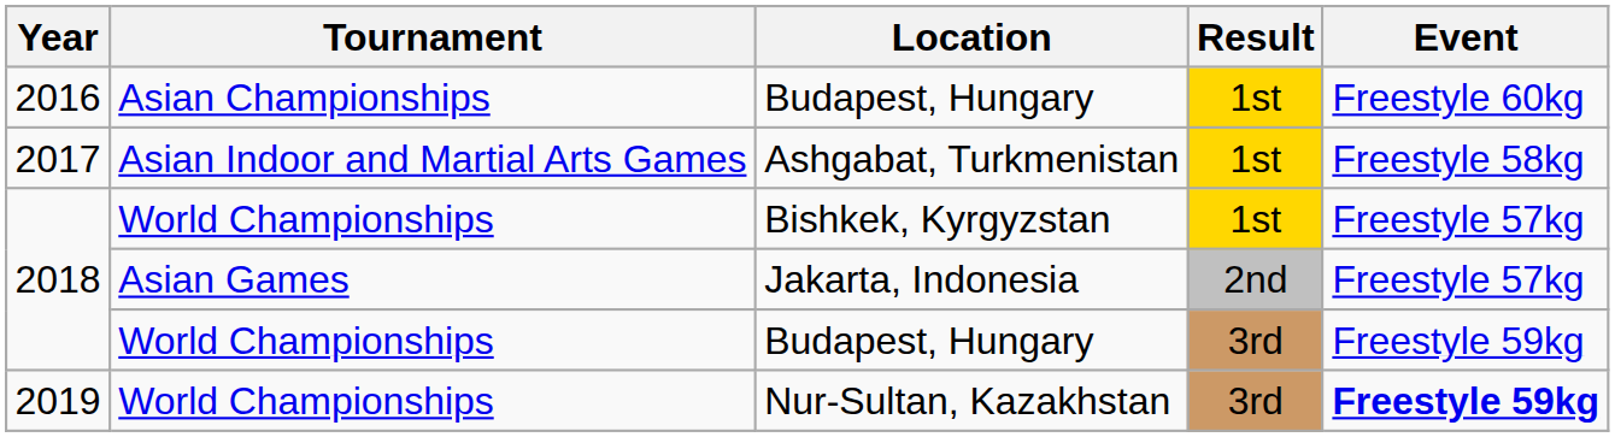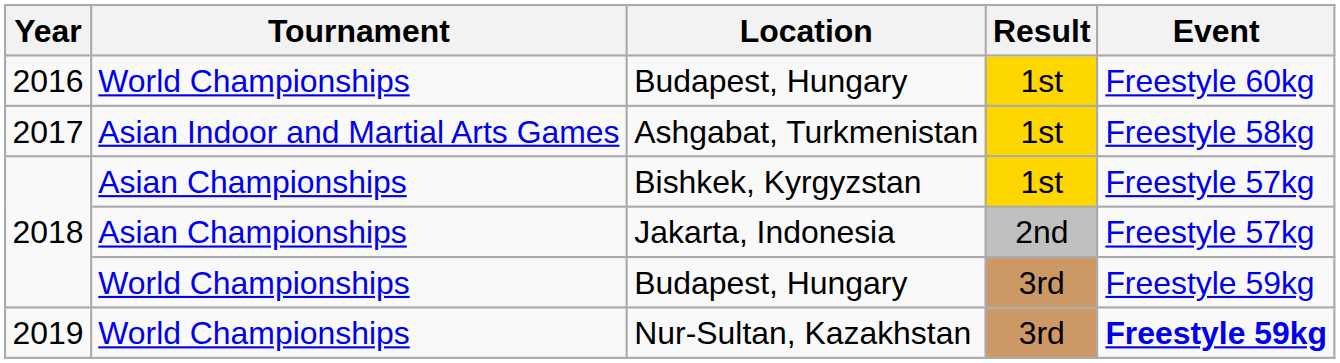2016 / Budapest, Hungary | Tournament: Asian Championships -> World Championships
Bishkek, Kyrgyzstan | Tournament: World Championships -> Asian Championships
Jakarta, Indonesia | Tournament: Asian Games -> Asian Championships
